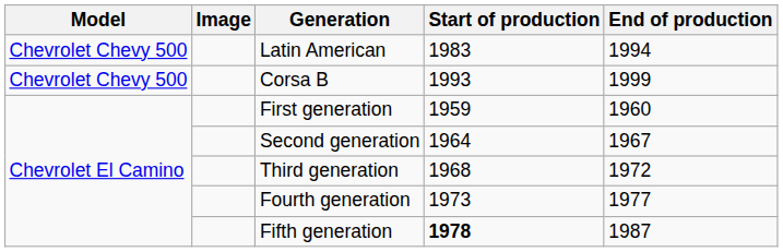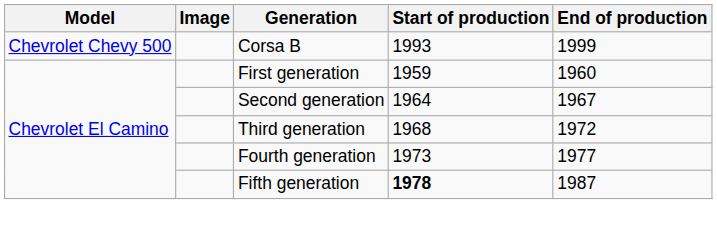- row: Chevrolet Chevy 500 | Latin American | 1983 | 1994
